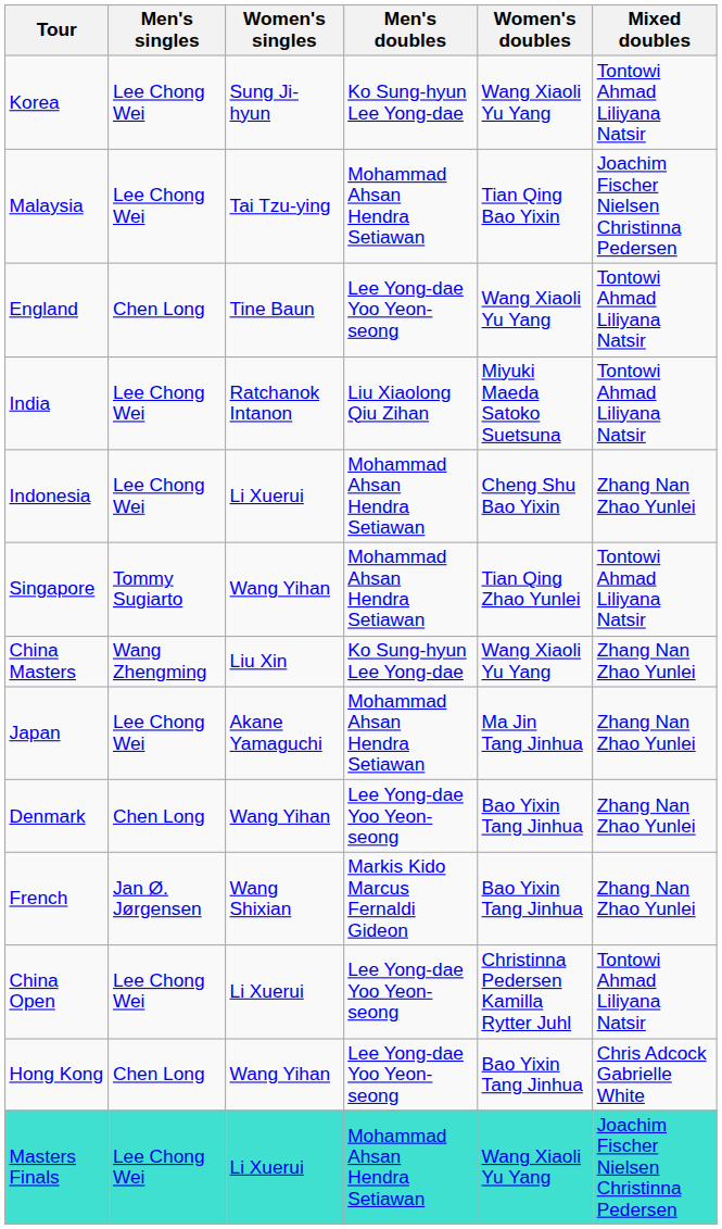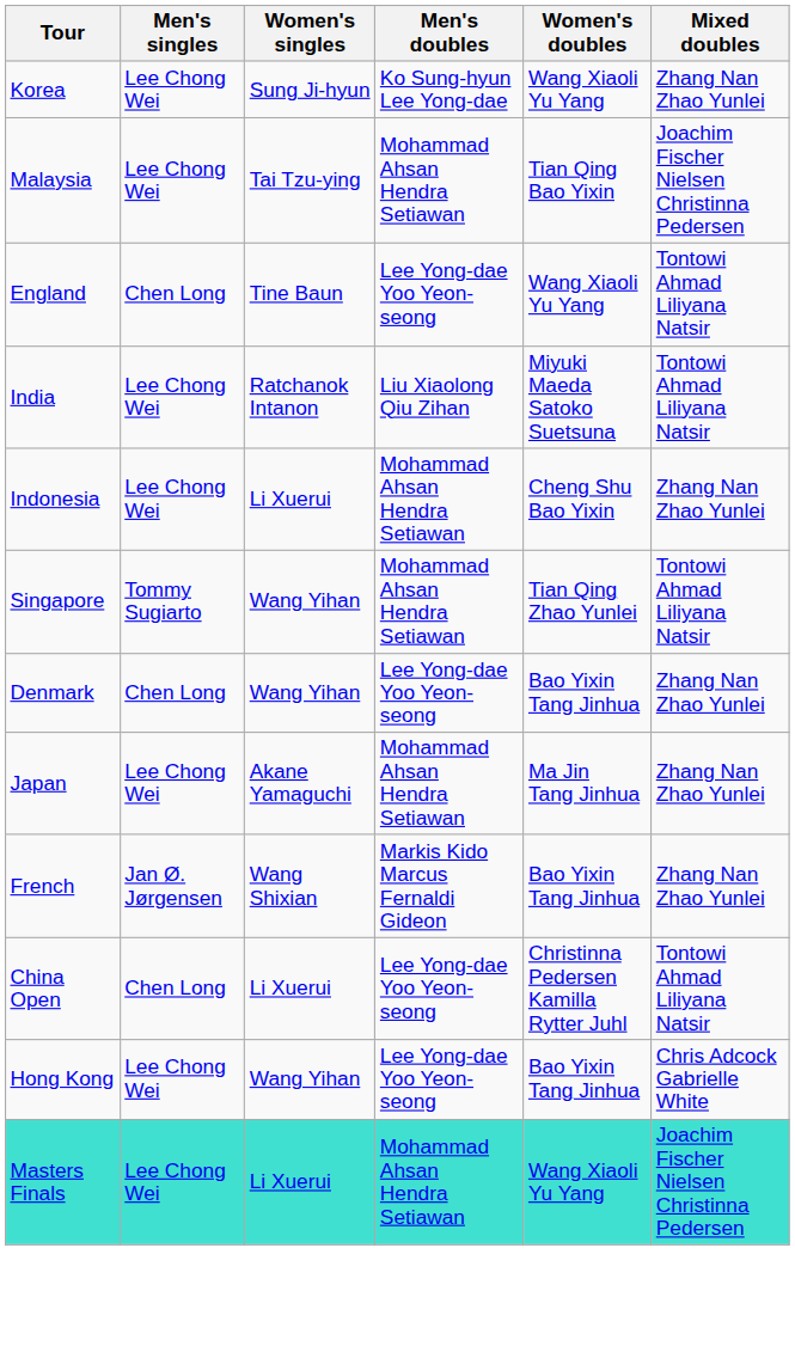Korea | Mixed doubles: Tontowi Ahmad Liliyana Natsir -> Zhang Nan Zhao Yunlei
- row: China Masters | Wang Zhengming | Liu Xin | Ko Sung-hyun Lee Yong-dae | Wang Xiaoli Yu Yang | Zhang Nan Zhao Yunlei
rows swapped: Japan <-> Denmark
China Open | Men's singles: Lee Chong Wei -> Chen Long
Hong Kong | Men's singles: Chen Long -> Lee Chong Wei
